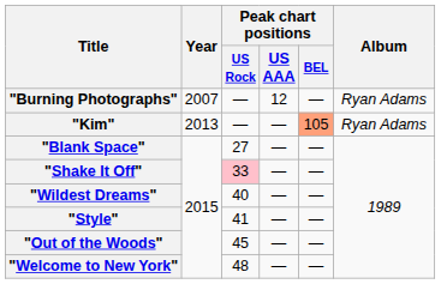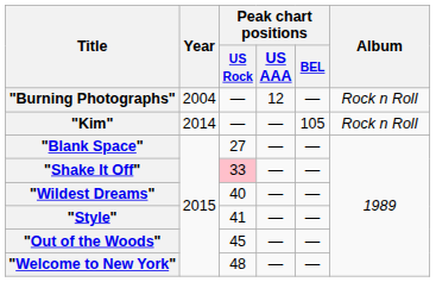"Burning Photographs" | Year: 2007 -> 2004
"Burning Photographs" | Album: Ryan Adams -> Rock n Roll
"Kim" | Year: 2013 -> 2014
"Kim" | Peak chart positions / BEL: lightsalmon background -> no background
"Kim" | Album: Ryan Adams -> Rock n Roll
